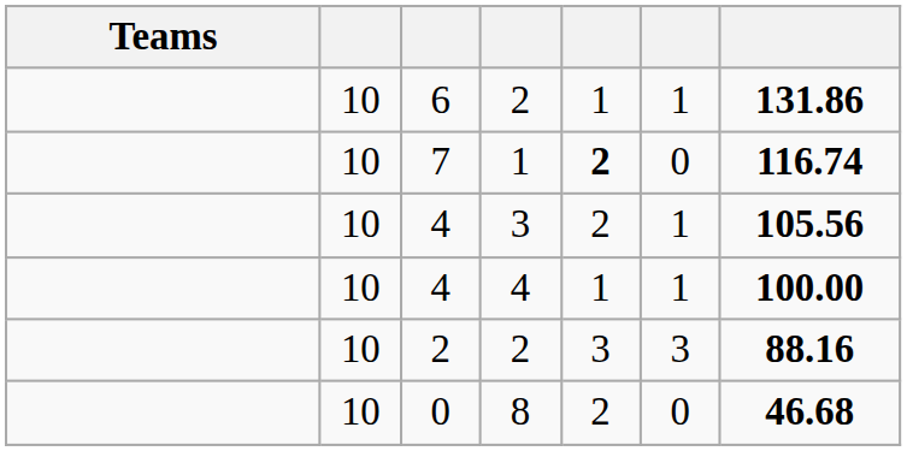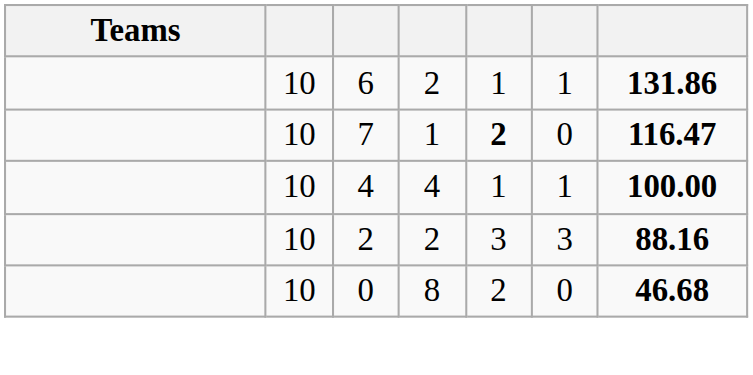7 | column 7: 116.74 -> 116.47
- row: 10 | 4 | 3 | 2 | 1 | 105.56
